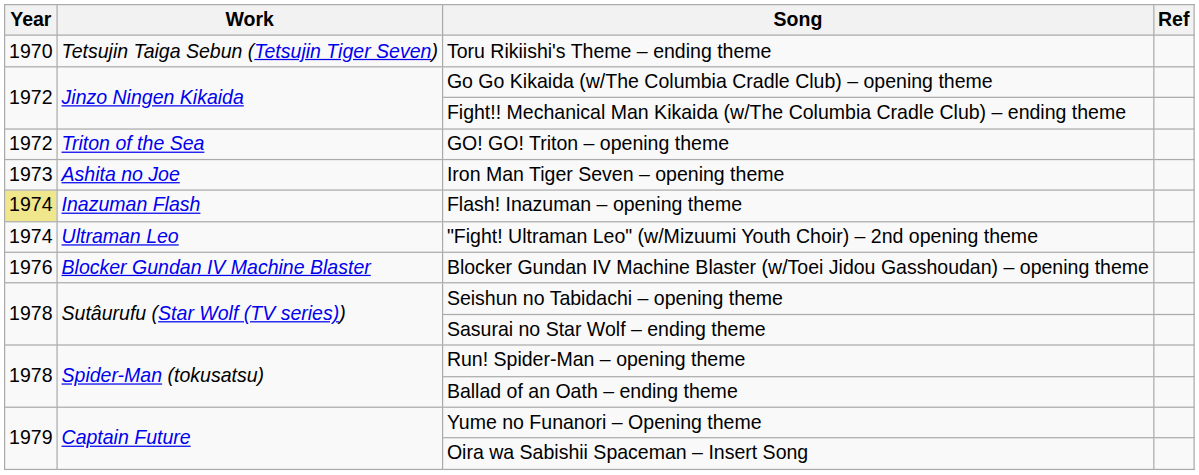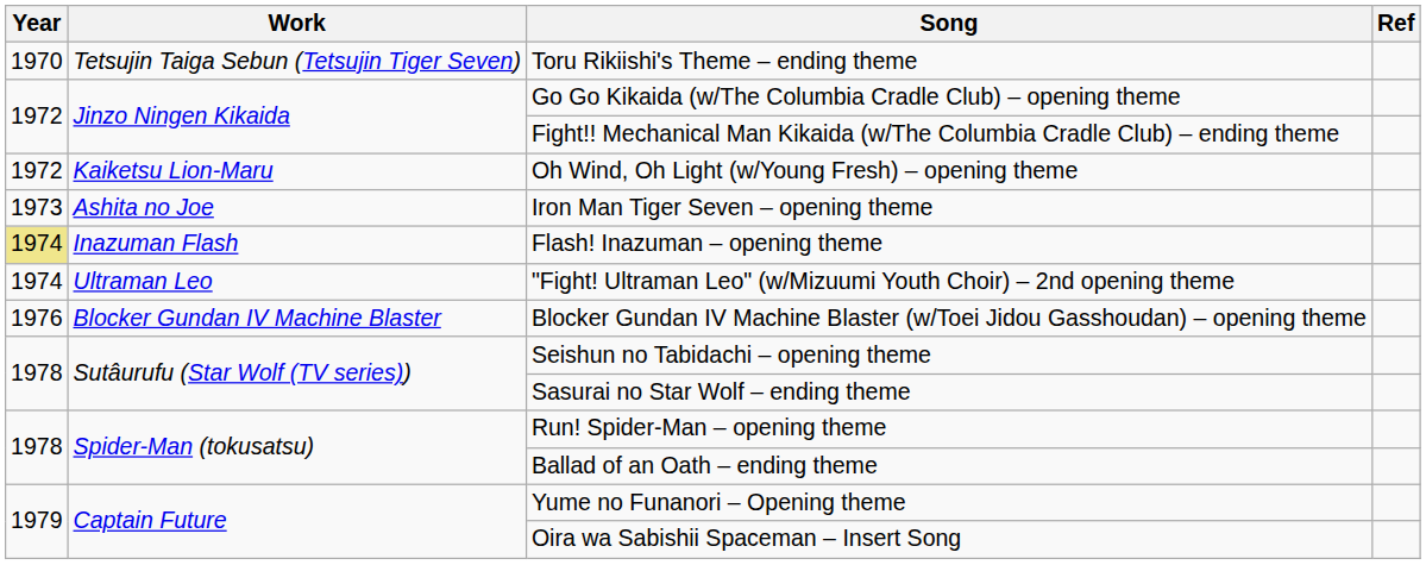+ row: 1972 | Kaiketsu Lion-Maru | Oh Wind, Oh Light (w/Young Fresh) – opening theme
- row: 1972 | Triton of the Sea | GO! GO! Triton – opening theme
